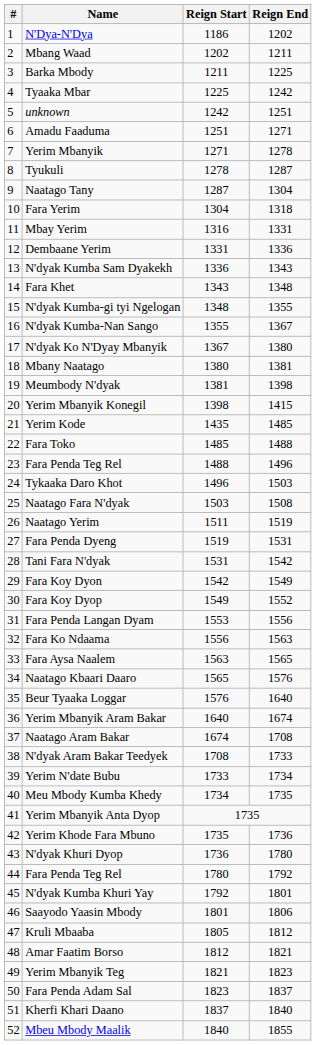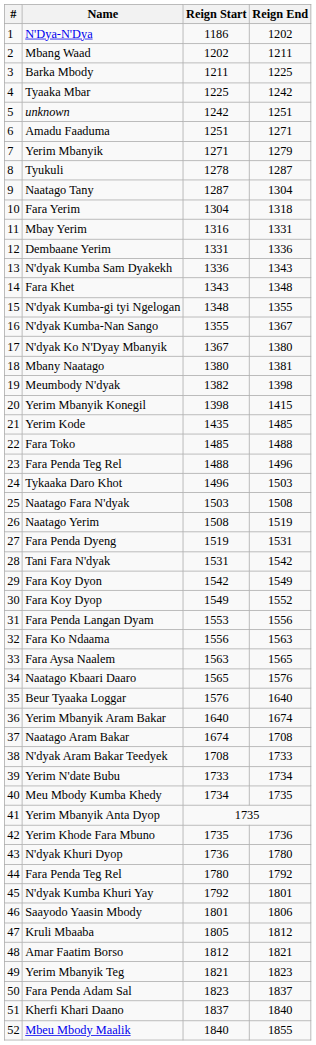Yerim Mbanyik | Reign End: 1278 -> 1279
Meumbody N'dyak | Reign Start: 1381 -> 1382
Naatago Yerim | Reign Start: 1511 -> 1508
